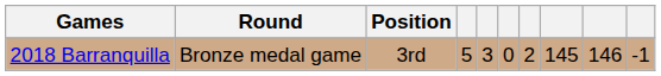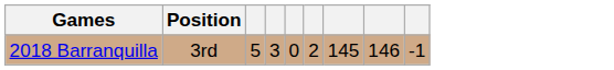- column: Round | Bronze medal game
